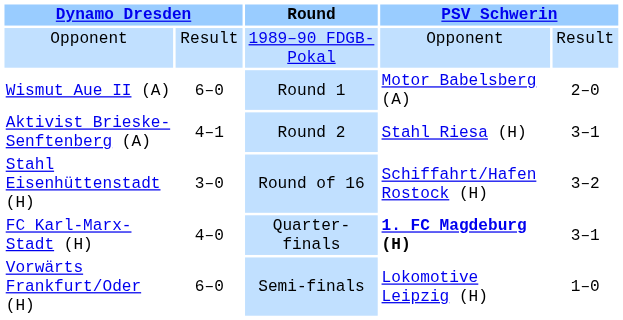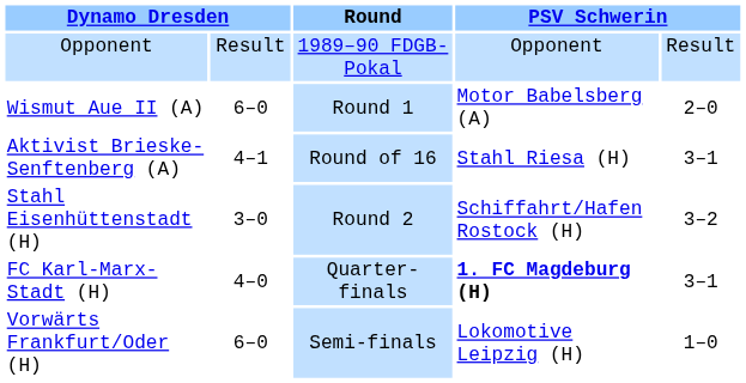Aktivist Brieske-Senftenberg (A) | Round: Round 2 -> Round of 16
Stahl Eisenhüttenstadt (H) | Round: Round of 16 -> Round 2
